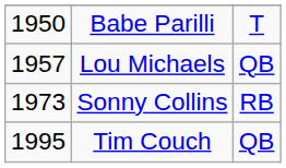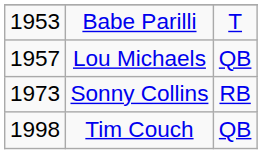Babe Parilli | column 1: 1950 -> 1953
Tim Couch | column 1: 1995 -> 1998
